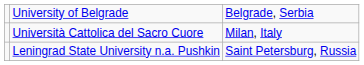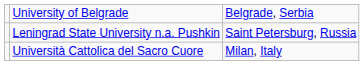rows swapped: Leningrad State University n.a. Pushkin <-> Università Cattolica del Sacro Cuore
